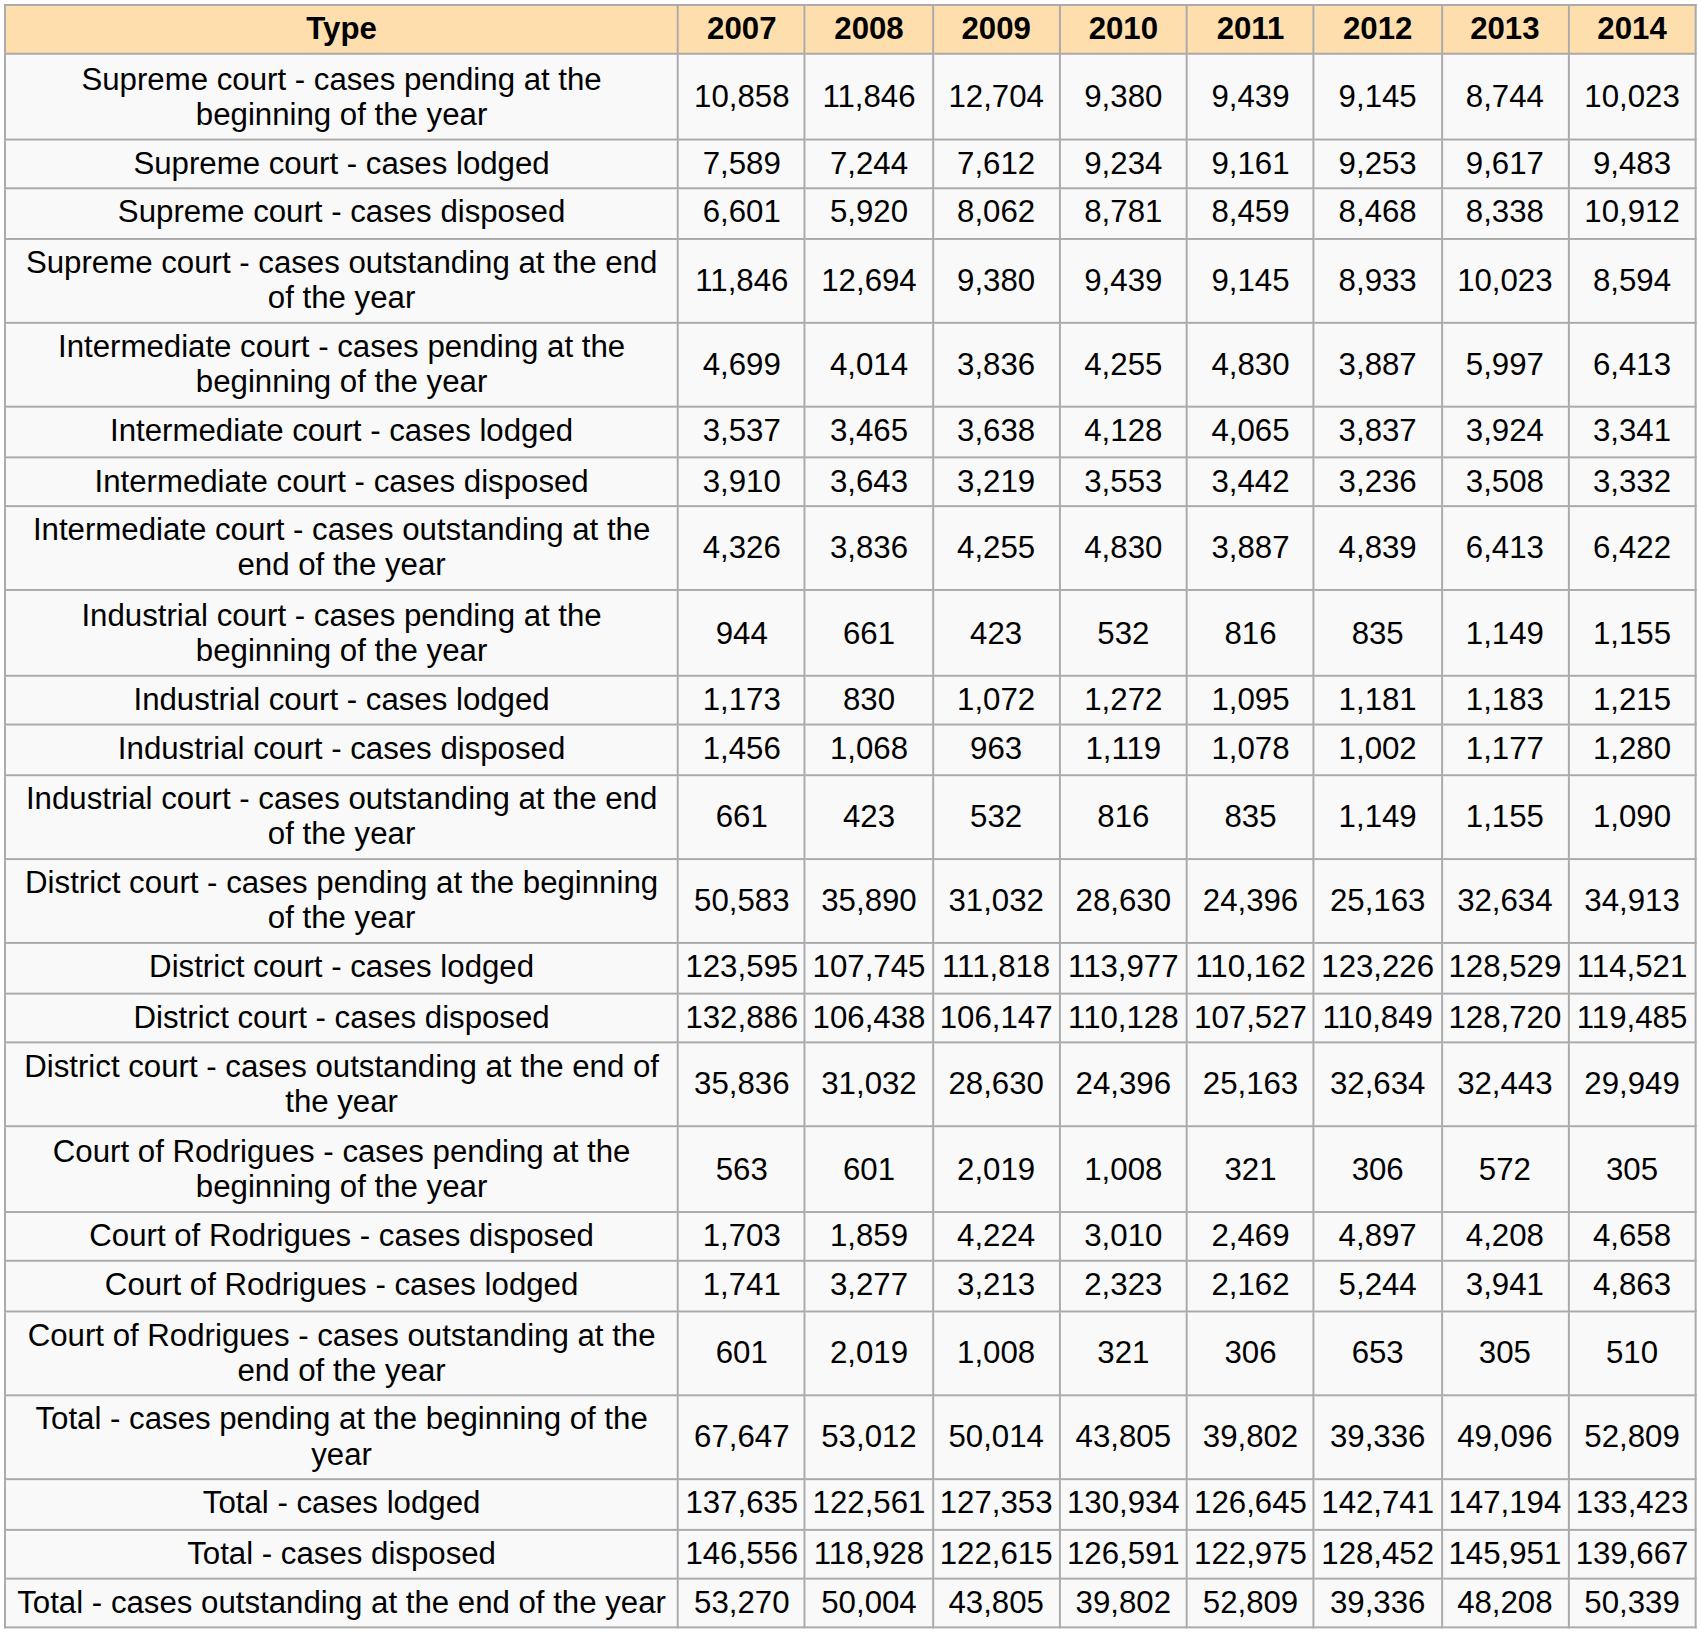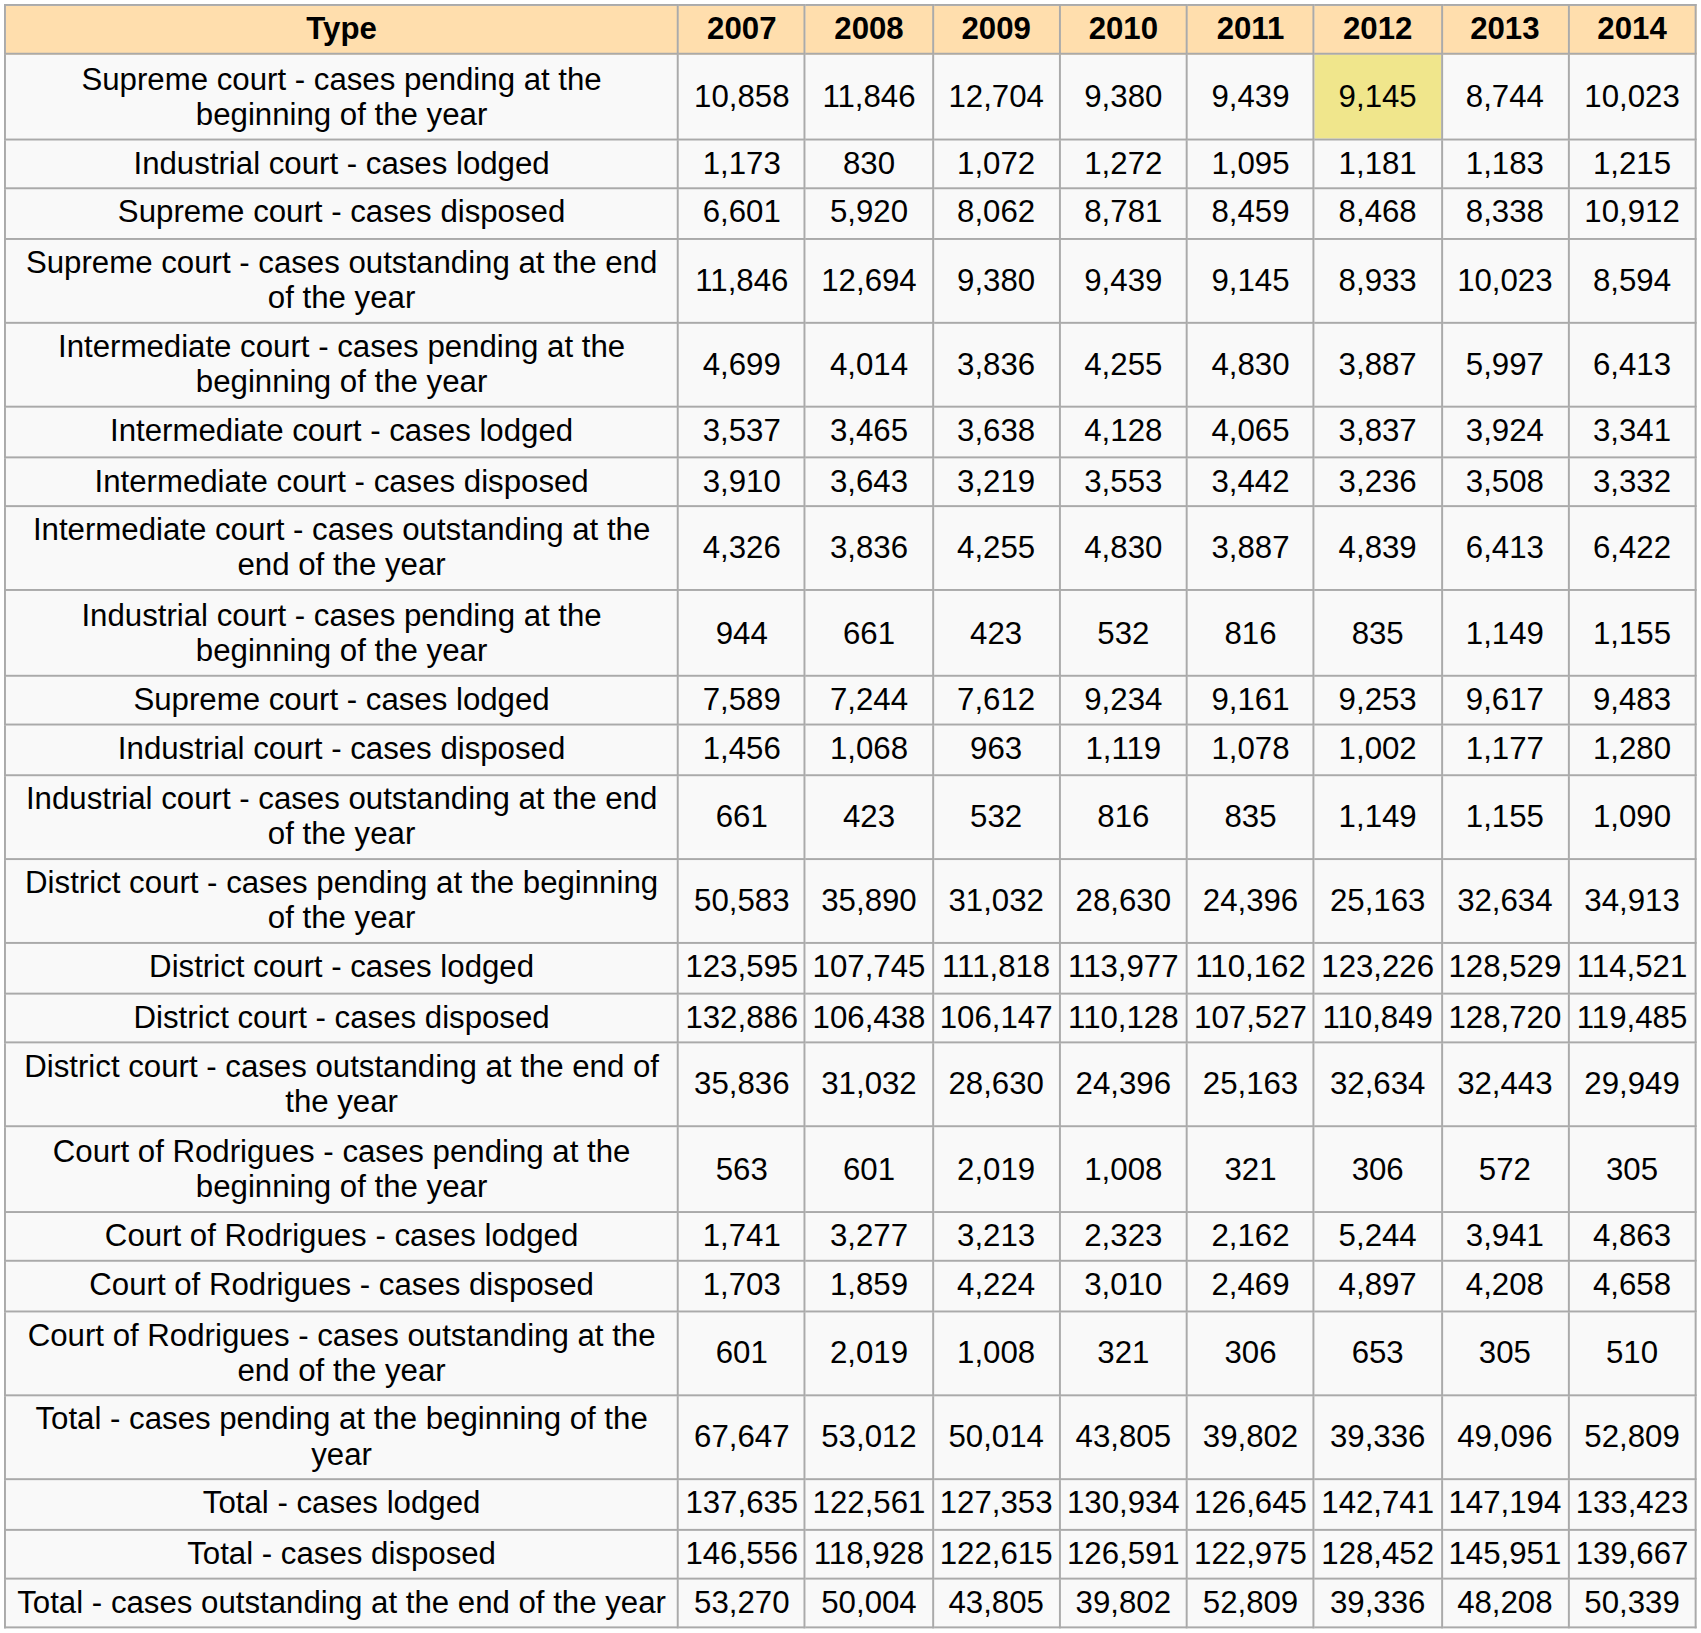Supreme court - cases pending at the beginning of the year | 2012: no background -> khaki background
rows swapped: Supreme court - cases lodged <-> Industrial court - cases lodged
rows swapped: Court of Rodrigues - cases lodged <-> Court of Rodrigues - cases disposed
